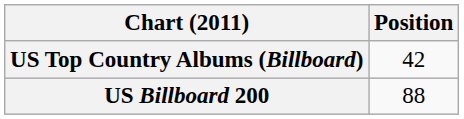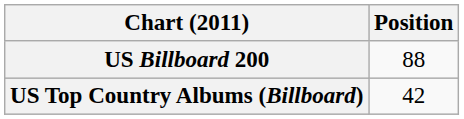rows swapped: US Billboard 200 <-> US Top Country Albums (Billboard)
